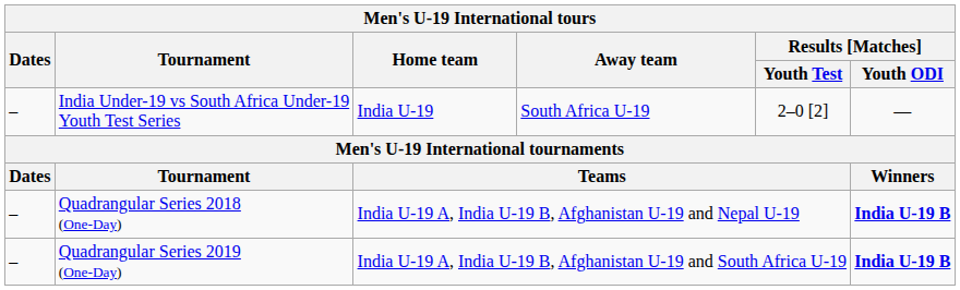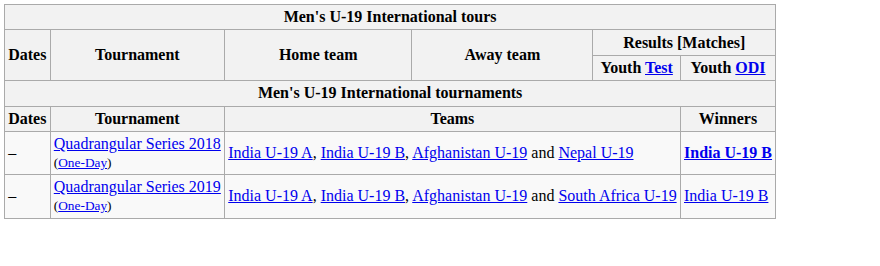- row: – | India Under-19 vs South Africa Under-19 Youth Test Series | India U-19 | South Africa U-19 | 2–0 [2] | —
Quadrangular Series 2019 (One-Day) | Results [Matches] / Youth ODI: bold -> normal
